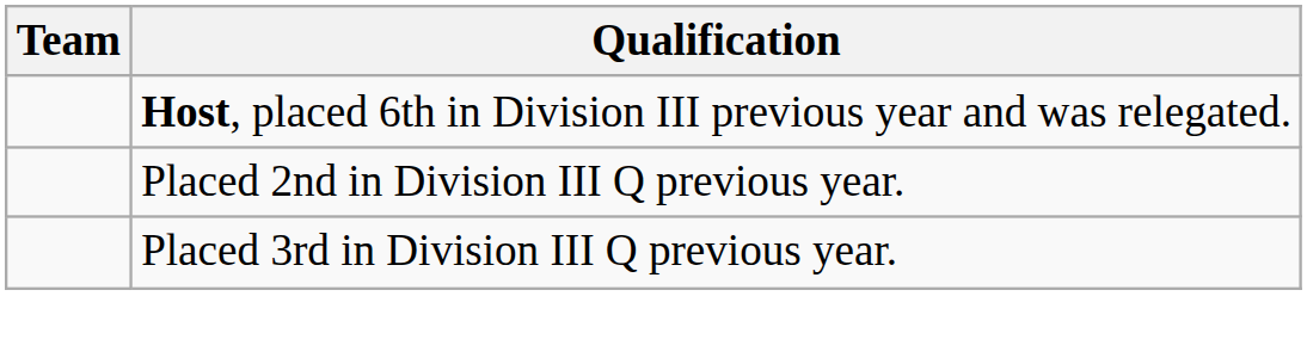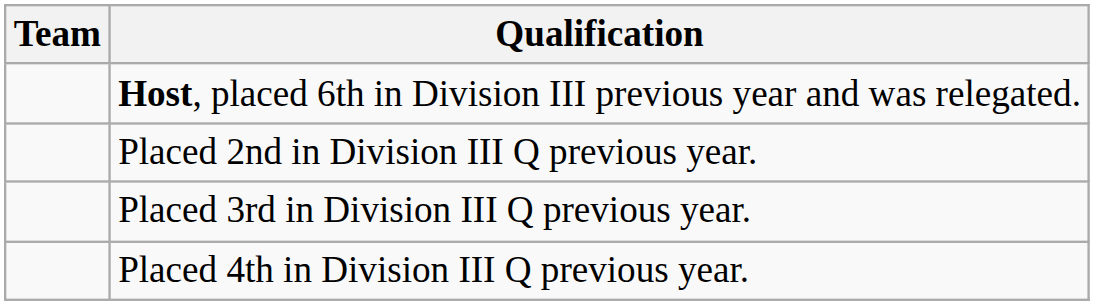+ row: Placed 4th in Division III Q previous year.
